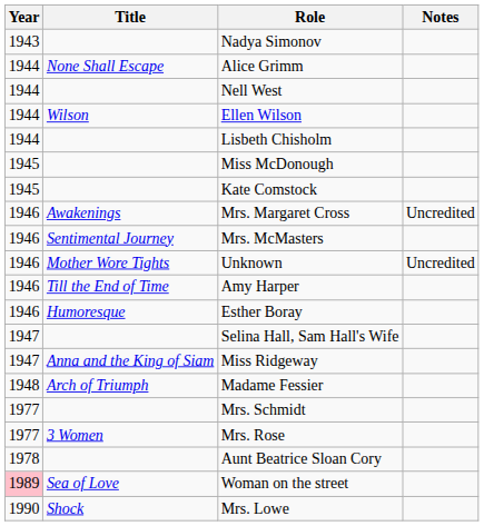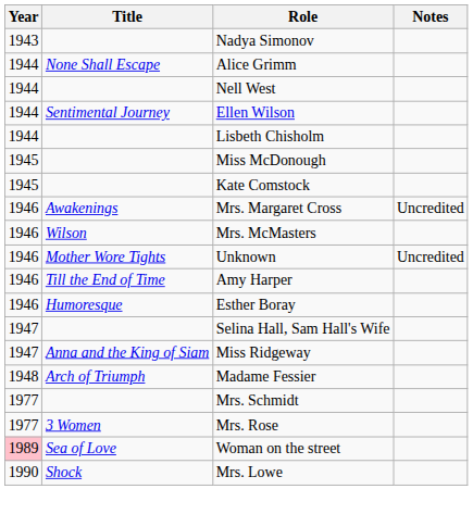Ellen Wilson | Title: Wilson -> Sentimental Journey
Mrs. McMasters | Title: Sentimental Journey -> Wilson
- row: 1978 | Aunt Beatrice Sloan Cory
